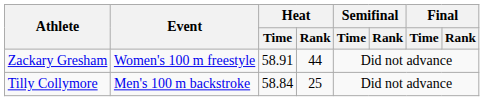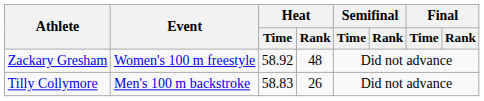Zackary Gresham | Heat / Time: 58.91 -> 58.92
Zackary Gresham | Heat / Rank: 44 -> 48
Tilly Collymore | Heat / Time: 58.84 -> 58.83
Tilly Collymore | Heat / Rank: 25 -> 26
